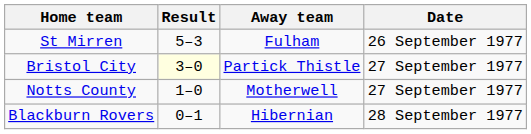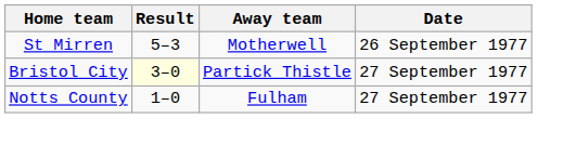St Mirren | Away team: Fulham -> Motherwell
Notts County | Away team: Motherwell -> Fulham
- row: Blackburn Rovers | 0–1 | Hibernian | 28 September 1977
